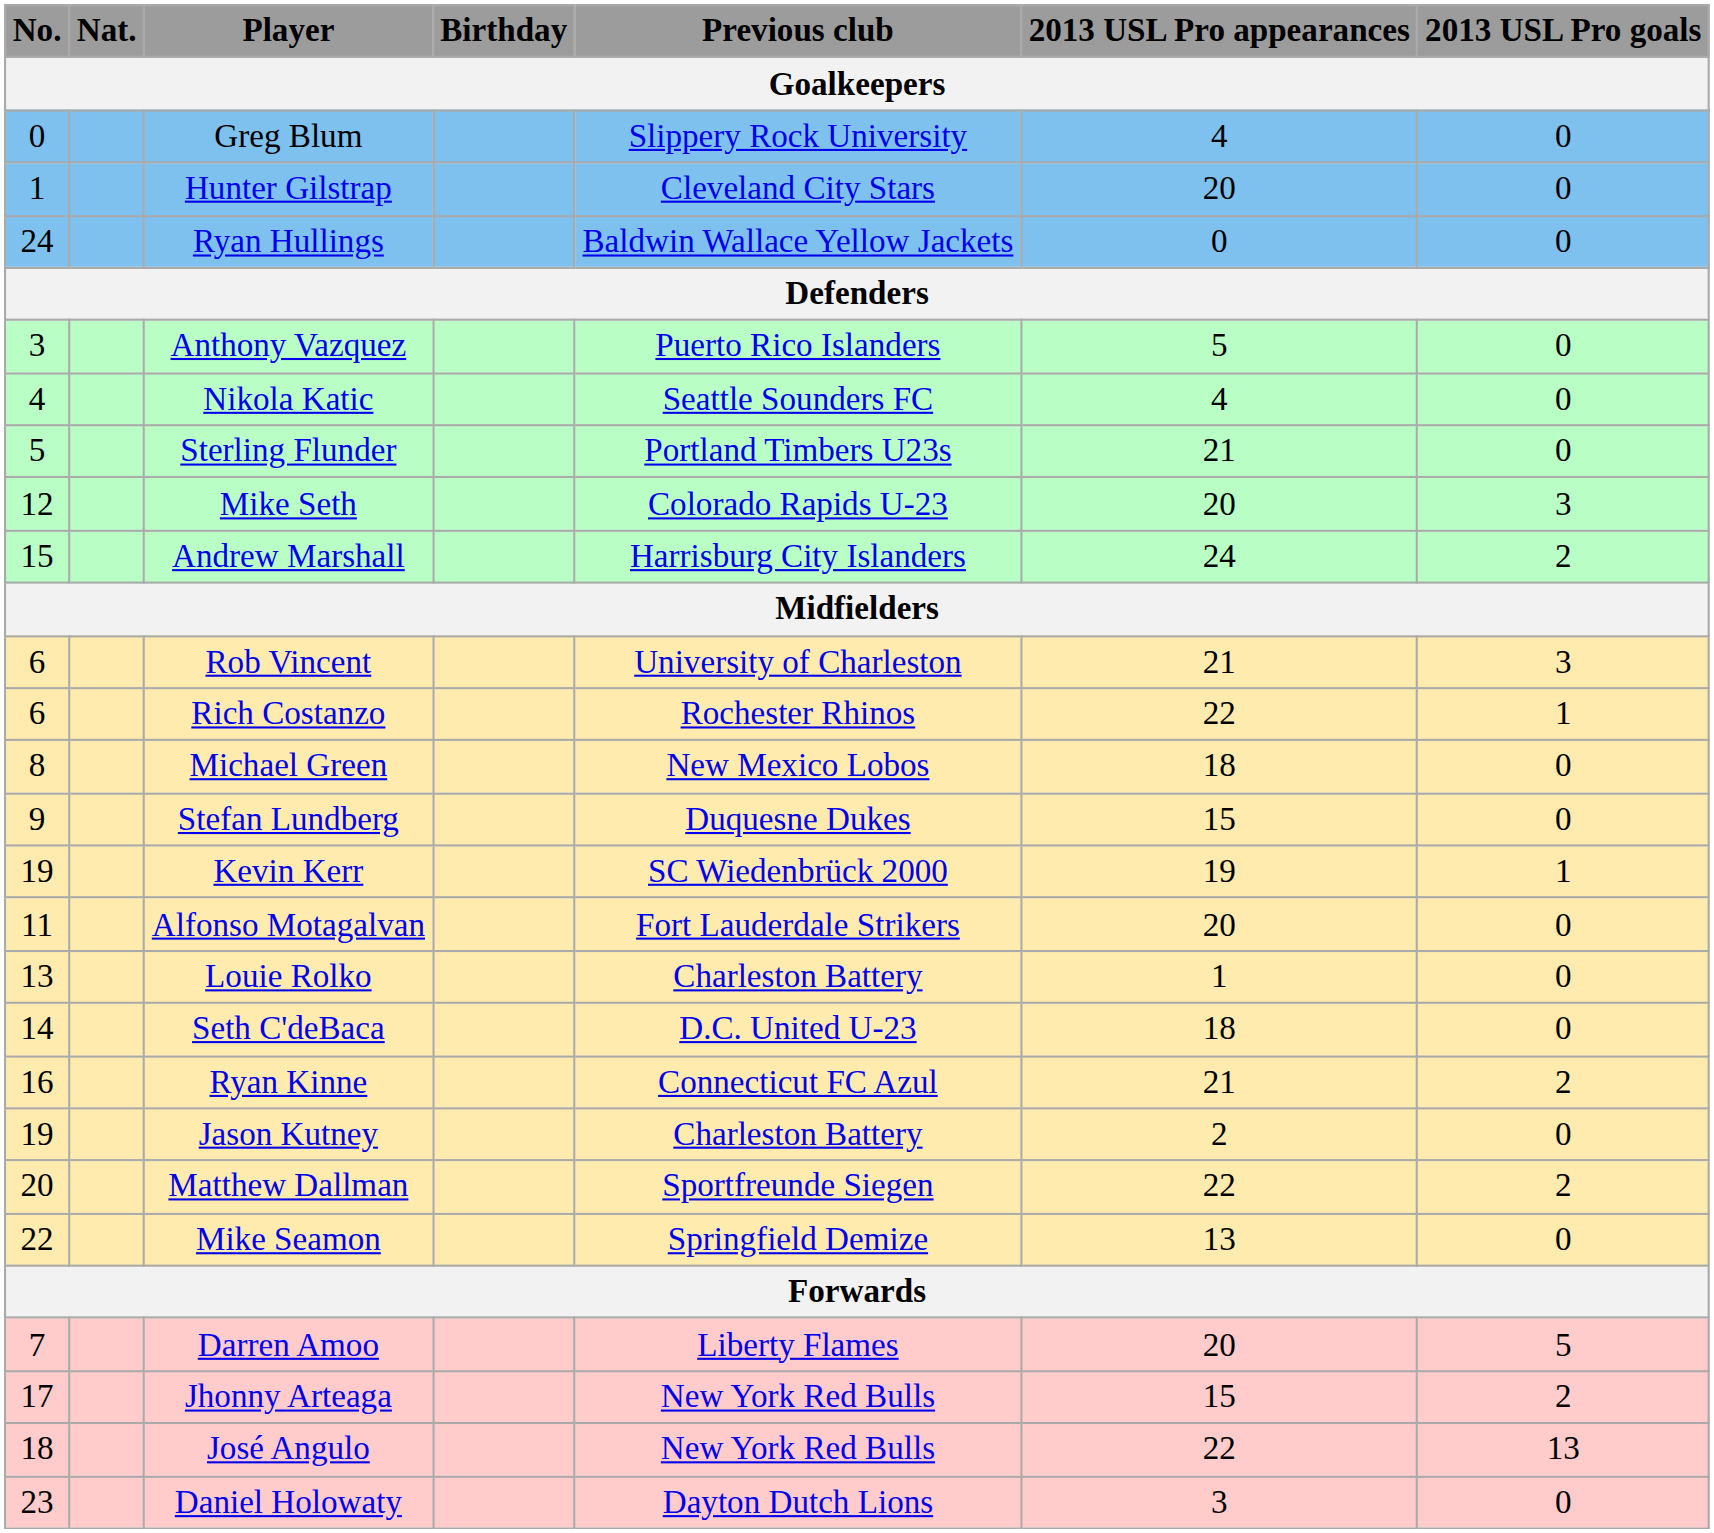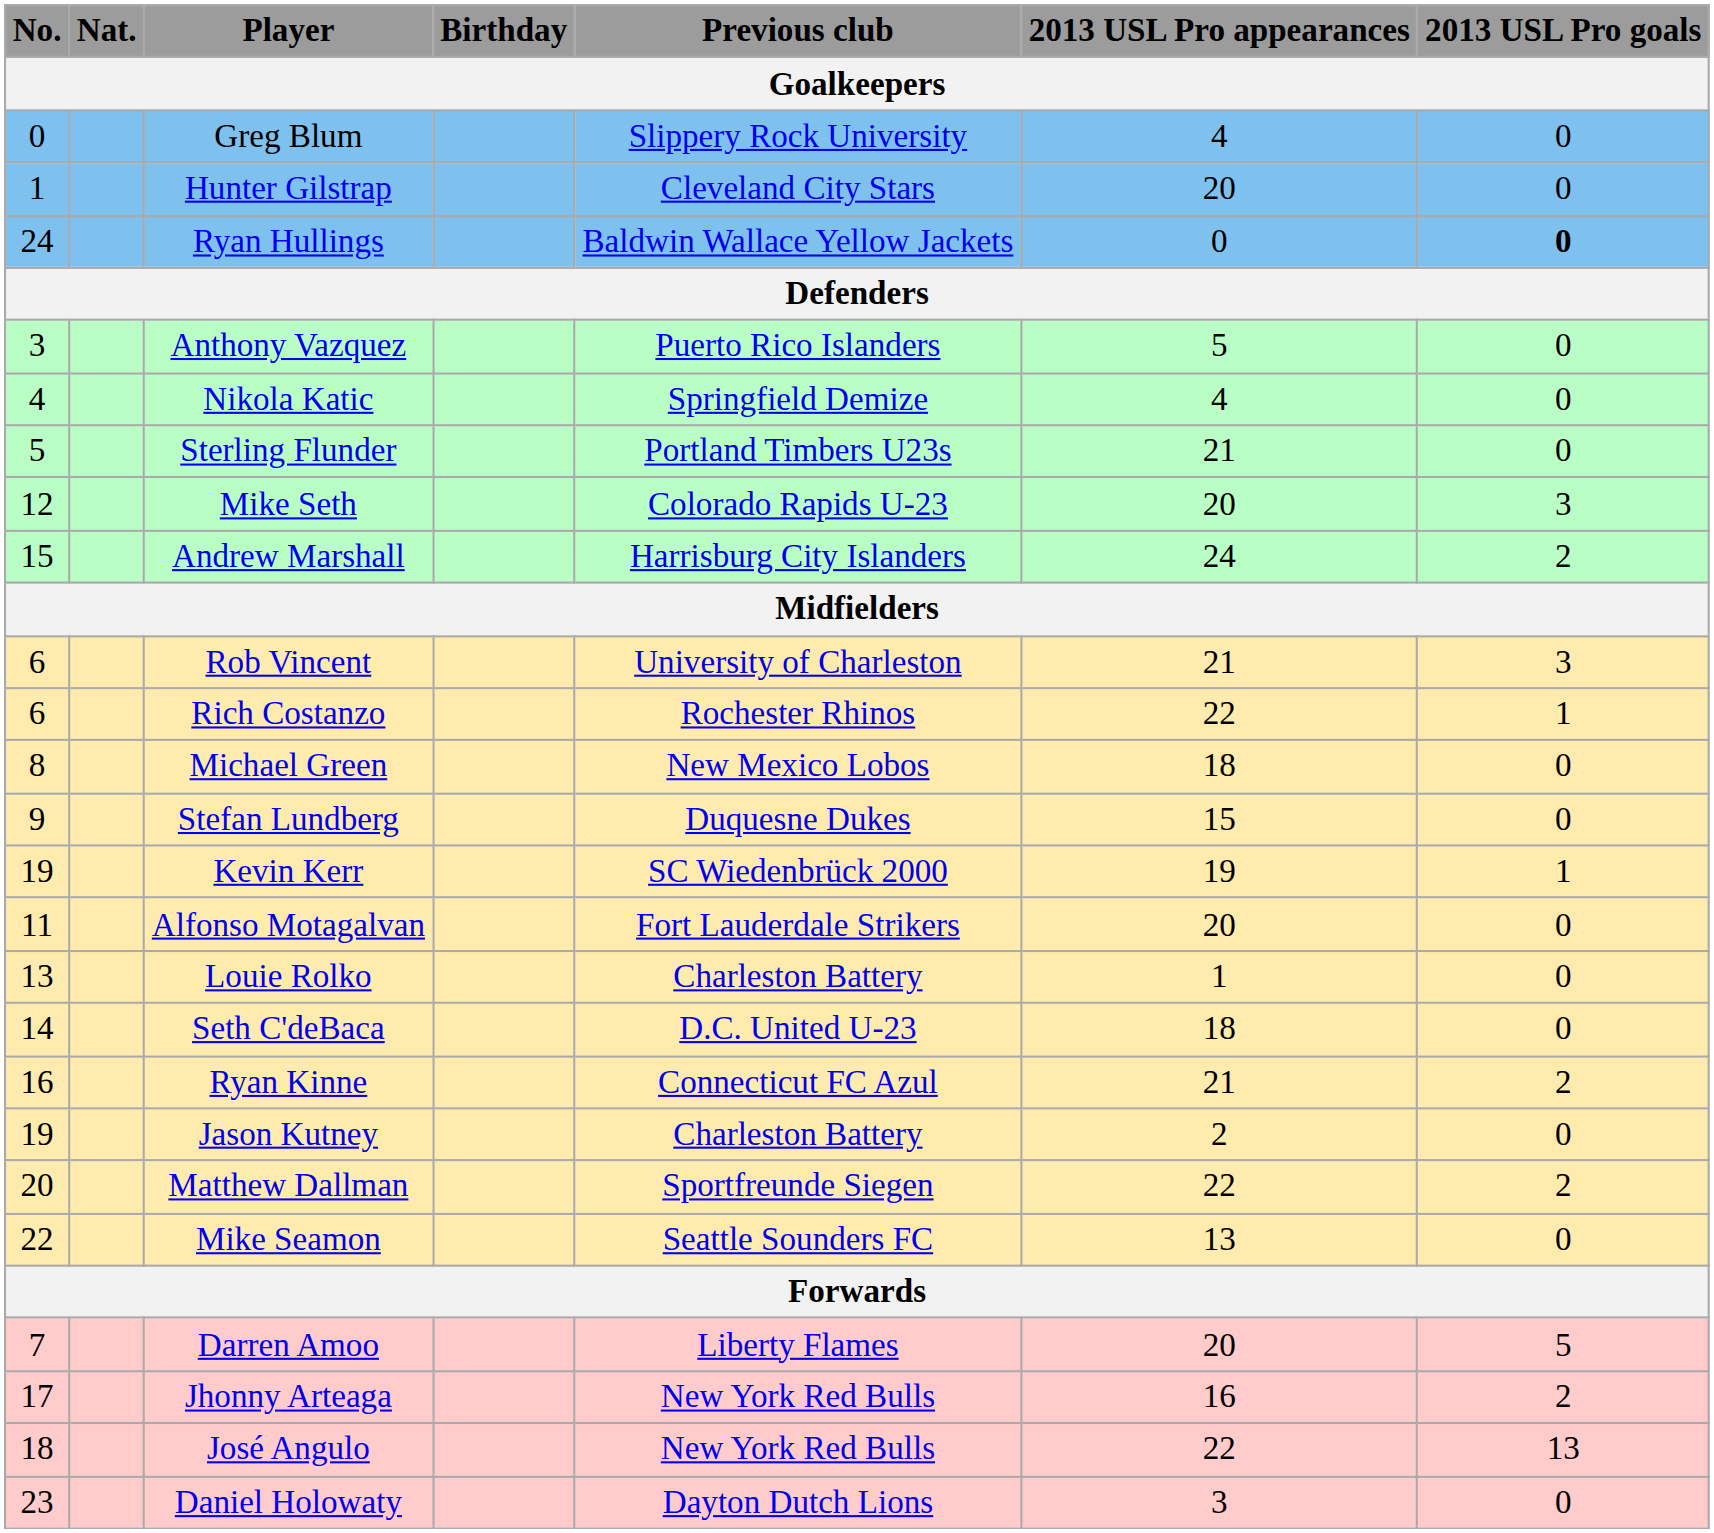Ryan Hullings | 2013 USL Pro goals / Goalkeepers: normal -> bold
Nikola Katic | Previous club / Goalkeepers: Seattle Sounders FC -> Springfield Demize
Mike Seamon | Previous club / Goalkeepers: Springfield Demize -> Seattle Sounders FC
Jhonny Arteaga | 2013 USL Pro appearances / Goalkeepers: 15 -> 16
